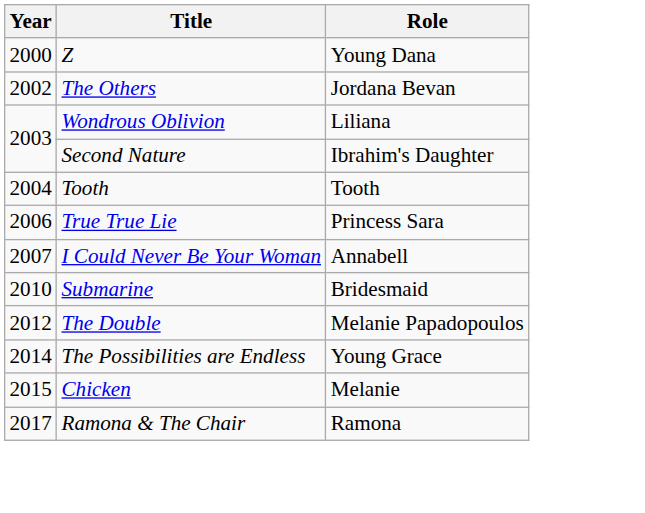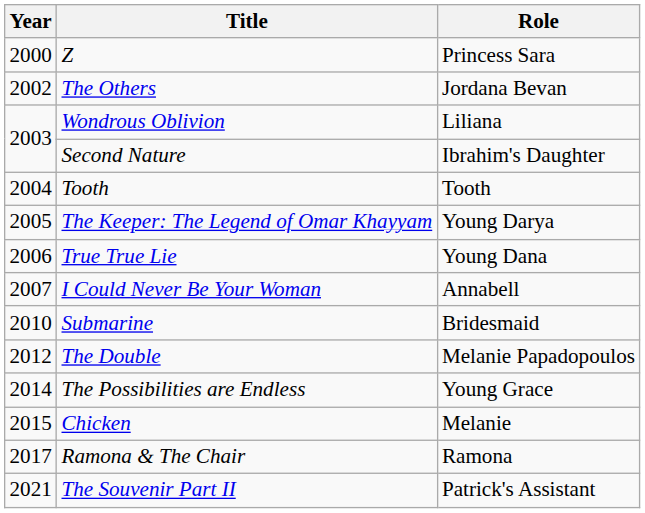Z | Role: Young Dana -> Princess Sara
+ row: 2005 | The Keeper: The Legend of Omar Khayyam | Young Darya
True True Lie | Role: Princess Sara -> Young Dana
+ row: 2021 | The Souvenir Part II | Patrick's Assistant
